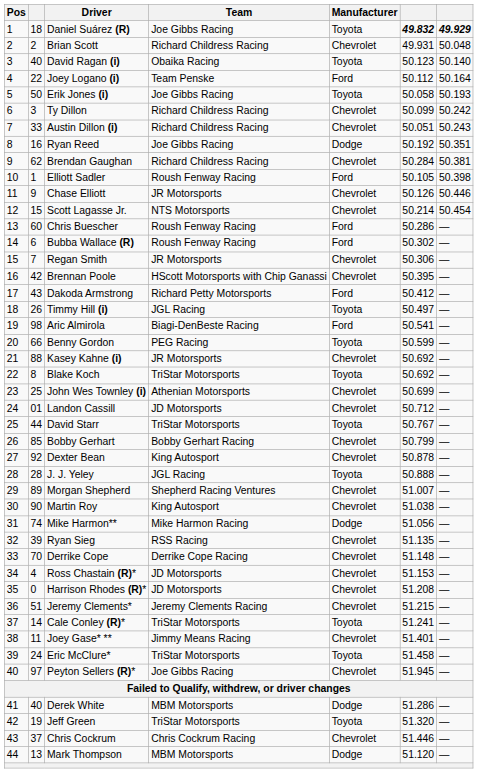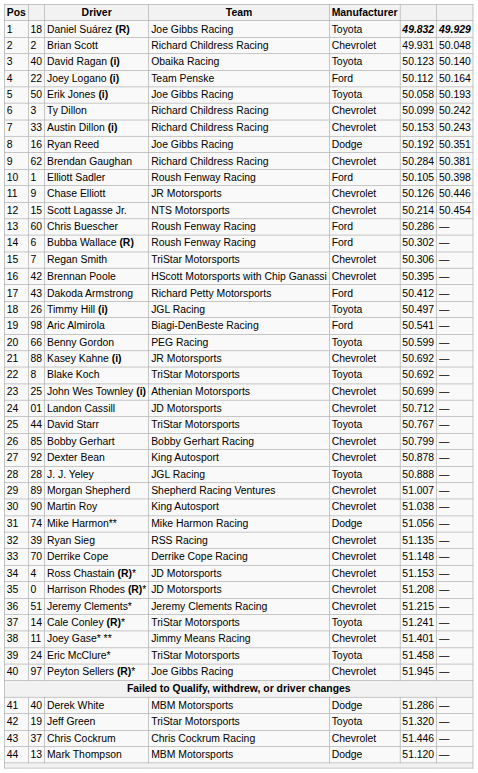Austin Dillon (i) | column 6: 50.051 -> 50.153
Regan Smith | Team: JR Motorsports -> TriStar Motorsports
